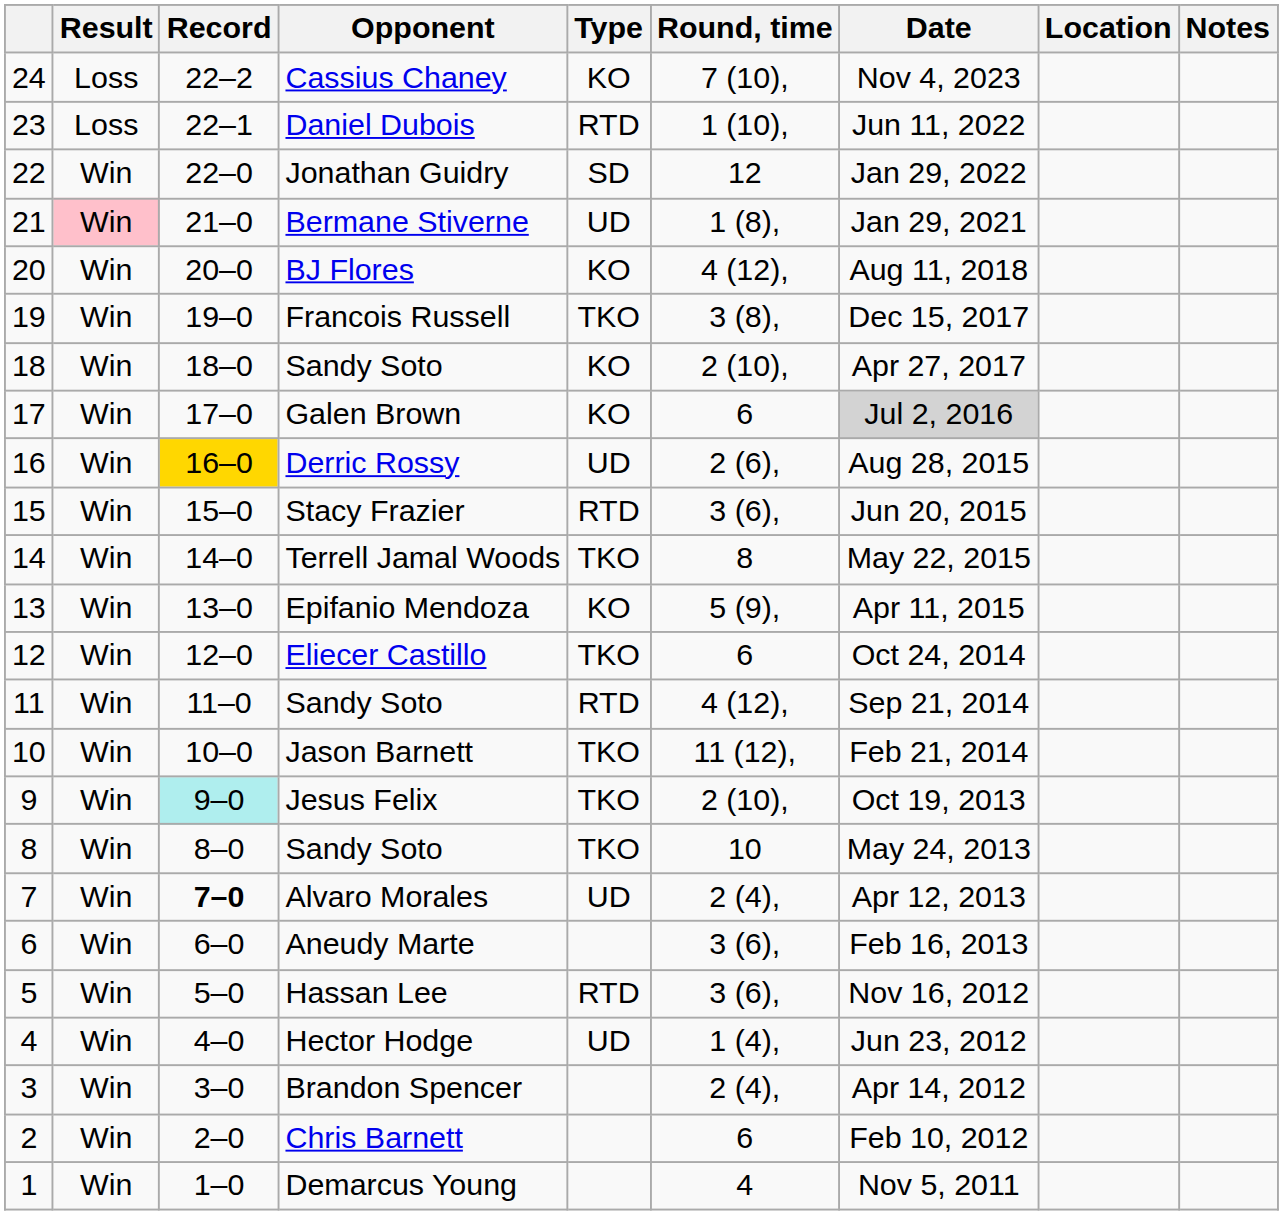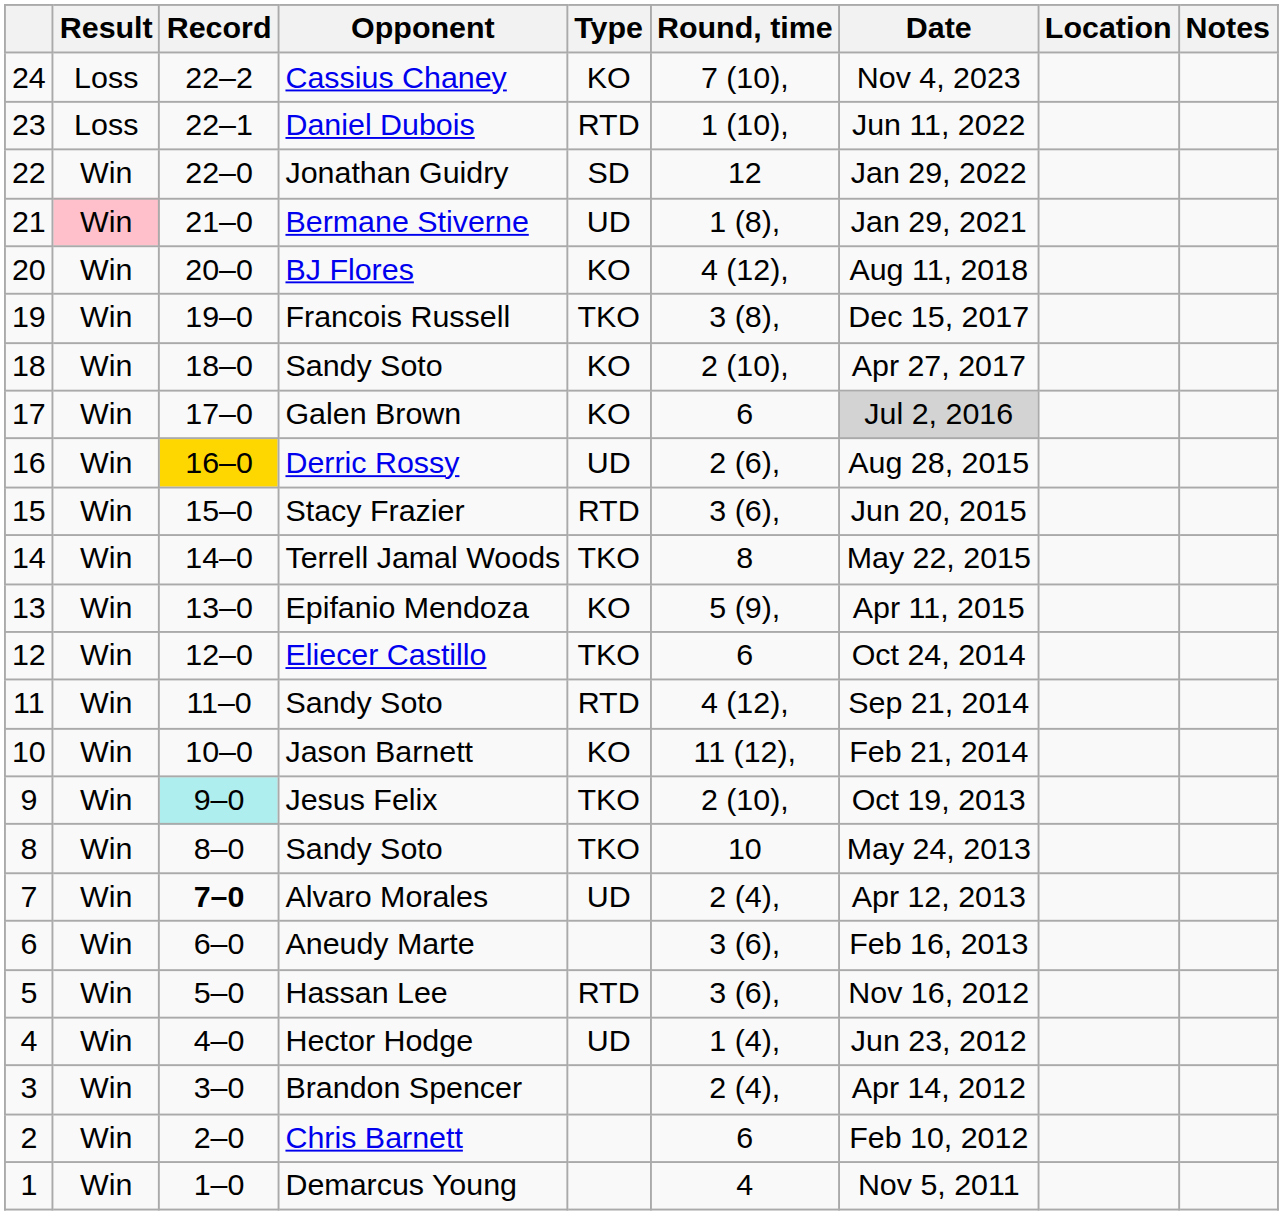Jason Barnett | Type: TKO -> KO
